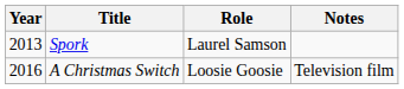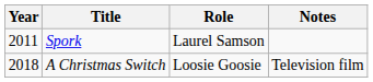Spork | Year: 2013 -> 2011
A Christmas Switch | Year: 2016 -> 2018
